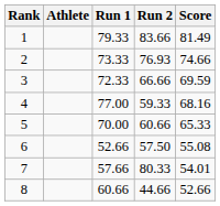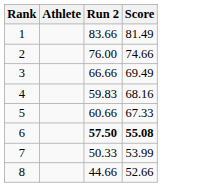- column: Run 1 | 79.33 | 73.33 | 72.33 | 77.00 | 70.00 | 52.66 | 57.66 | 60.66
2 | Run 2: 76.93 -> 76.00
3 | Score: 69.59 -> 69.49
4 | Run 2: 59.33 -> 59.83
5 | Score: 65.33 -> 67.33
6 | Run 2: normal -> bold
6 | Score: normal -> bold
7 | Run 2: 80.33 -> 50.33
7 | Score: 54.01 -> 53.99
